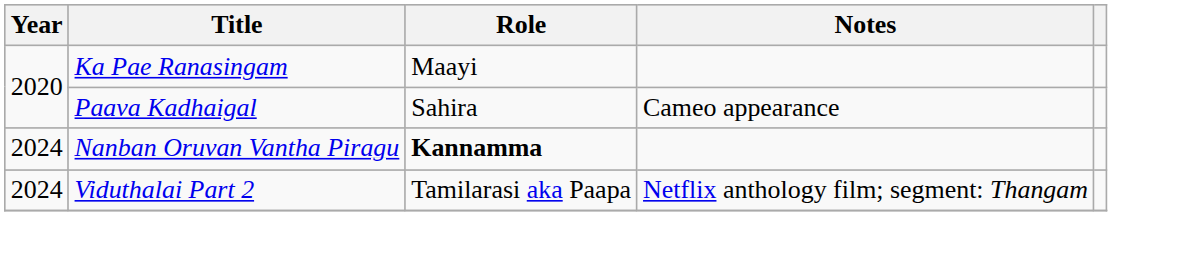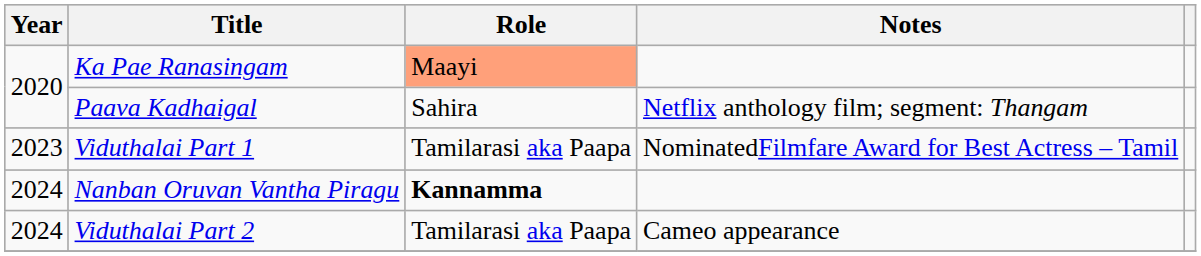Ka Pae Ranasingam | Role: no background -> lightsalmon background
Paava Kadhaigal | Notes: Cameo appearance -> Netflix anthology film; segment: Thangam
+ row: 2023 | Viduthalai Part 1 | Tamilarasi aka Paapa | NominatedFilmfare Award for Best Actress – Tamil
Viduthalai Part 2 | Notes: Netflix anthology film; segment: Thangam -> Cameo appearance
